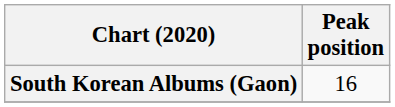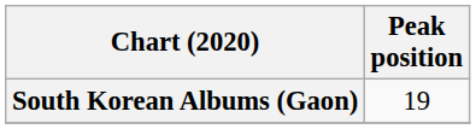South Korean Albums (Gaon) | Peak position: 16 -> 19
